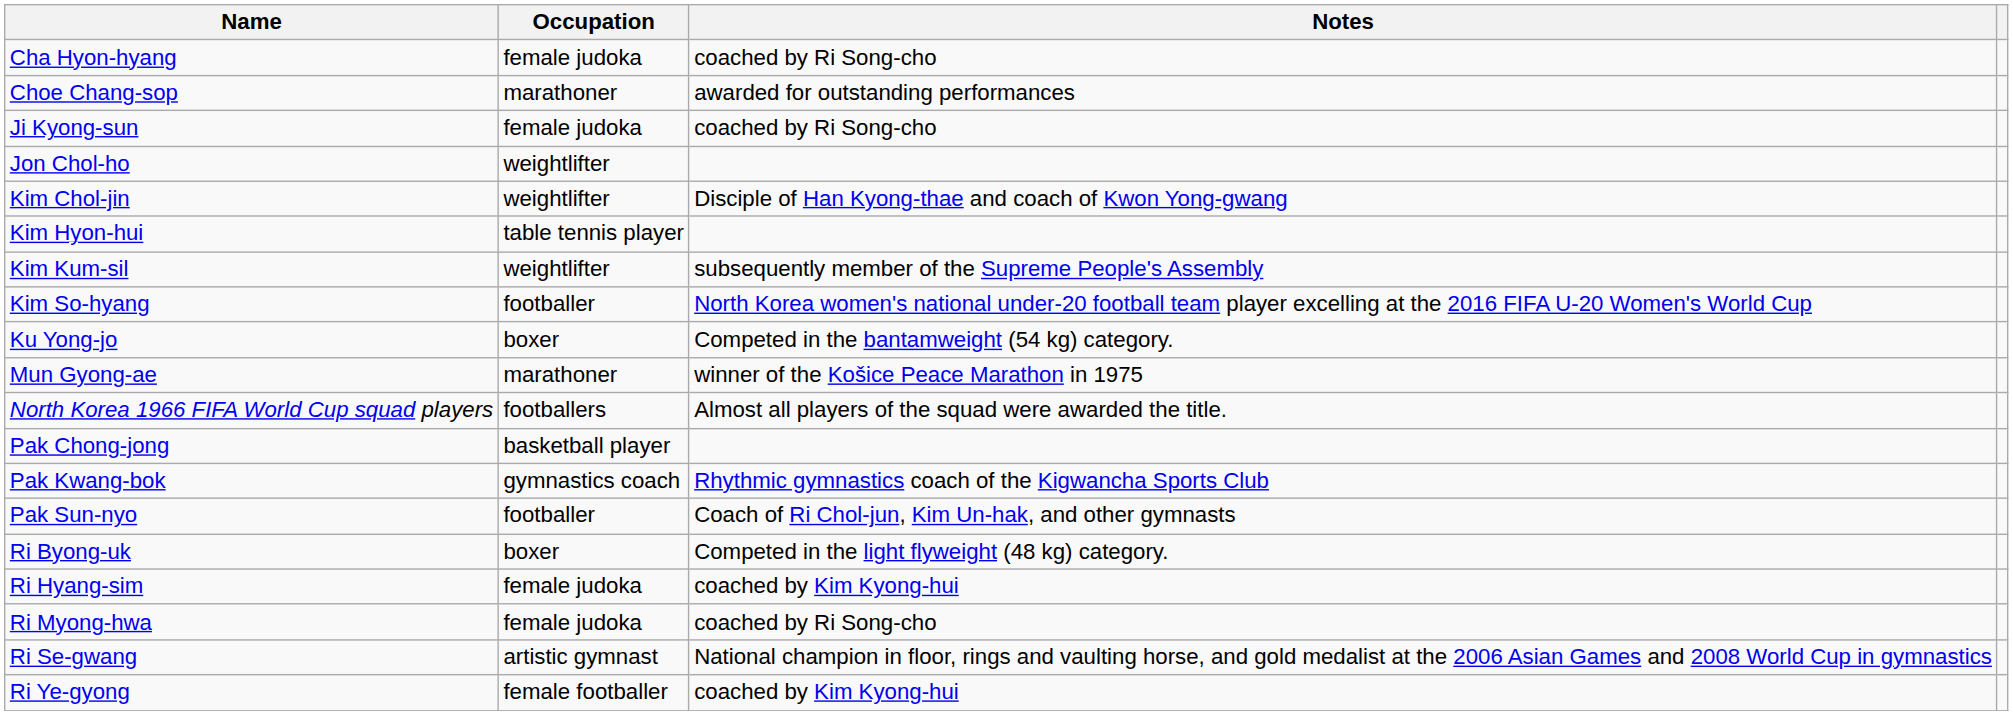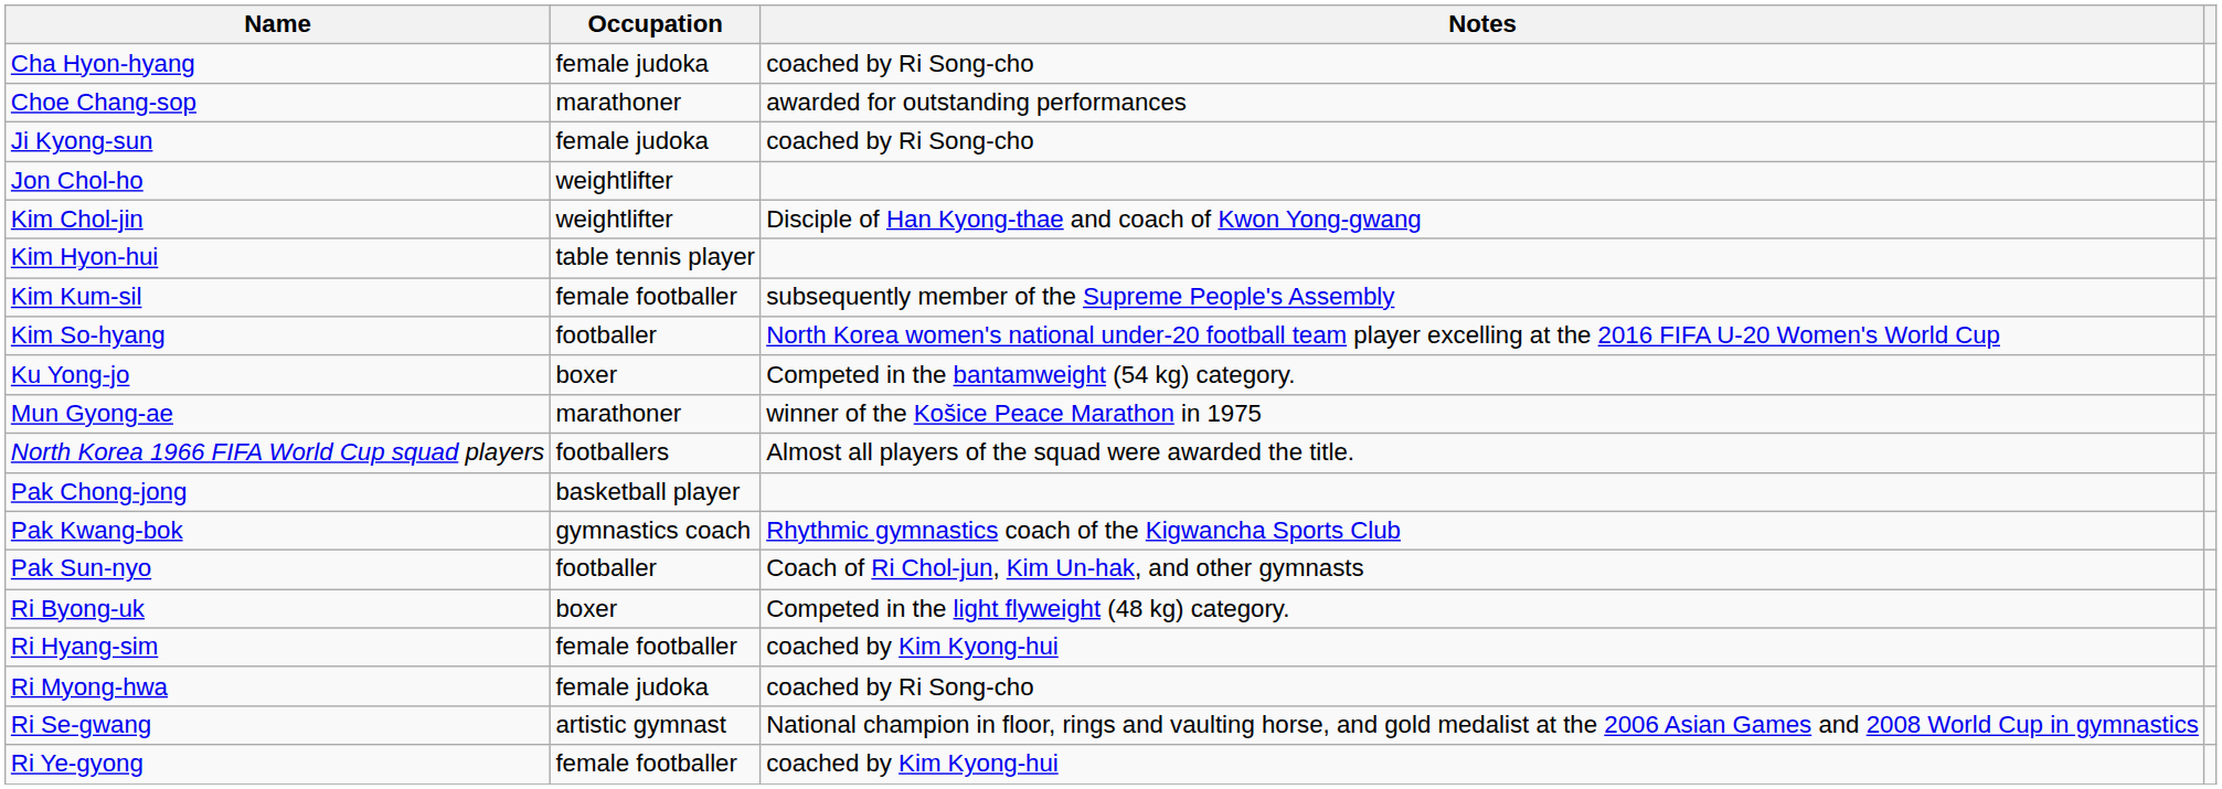Kim Kum-sil | Occupation: weightlifter -> female footballer
Ri Hyang-sim | Occupation: female judoka -> female footballer
